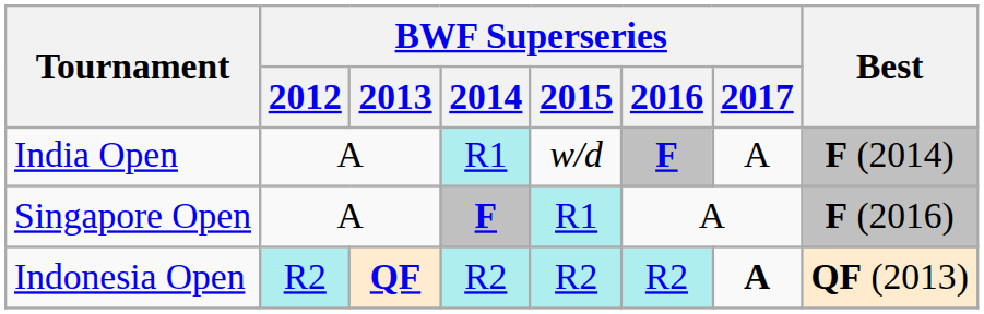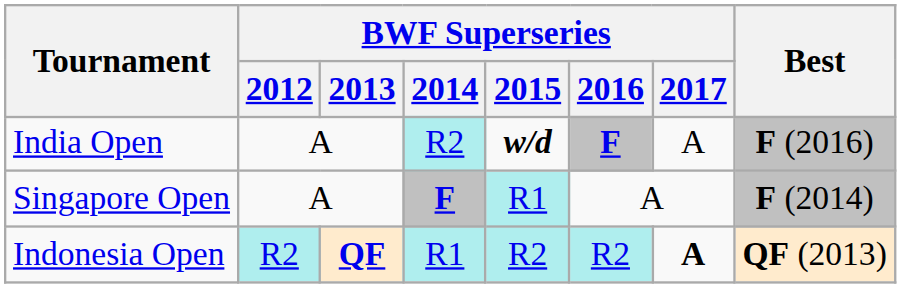India Open | BWF Superseries / 2014: R1 -> R2
India Open | BWF Superseries / 2015: normal -> bold
India Open | Best: F (2014) -> F (2016)
Singapore Open | Best: F (2016) -> F (2014)
Indonesia Open | BWF Superseries / 2014: R2 -> R1
